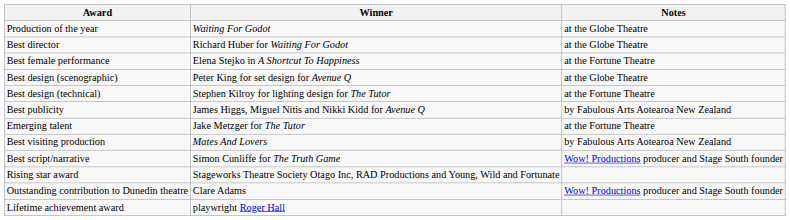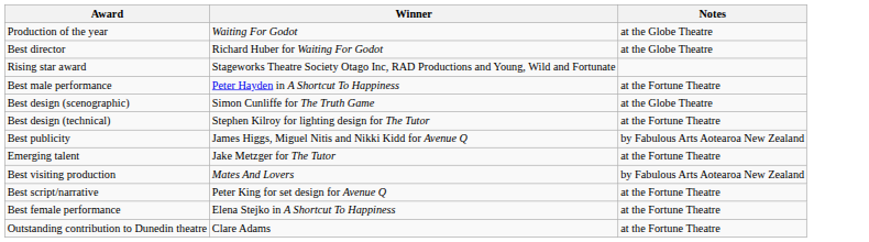rows swapped: Best female performance <-> Rising star award
+ row: Best male performance | Peter Hayden in A Shortcut To Happiness | at the Fortune Theatre
Best design (scenographic) | Winner: Peter King for set design for Avenue Q -> Simon Cunliffe for The Truth Game
Best script/narrative | Winner: Simon Cunliffe for The Truth Game -> Peter King for set design for Avenue Q
Best script/narrative | Notes: Wow! Productions producer and Stage South founder -> at the Fortune Theatre
Outstanding contribution to Dunedin theatre | Notes: Wow! Productions producer and Stage South founder -> at the Fortune Theatre
- row: Lifetime achievement award | playwright Roger Hall
